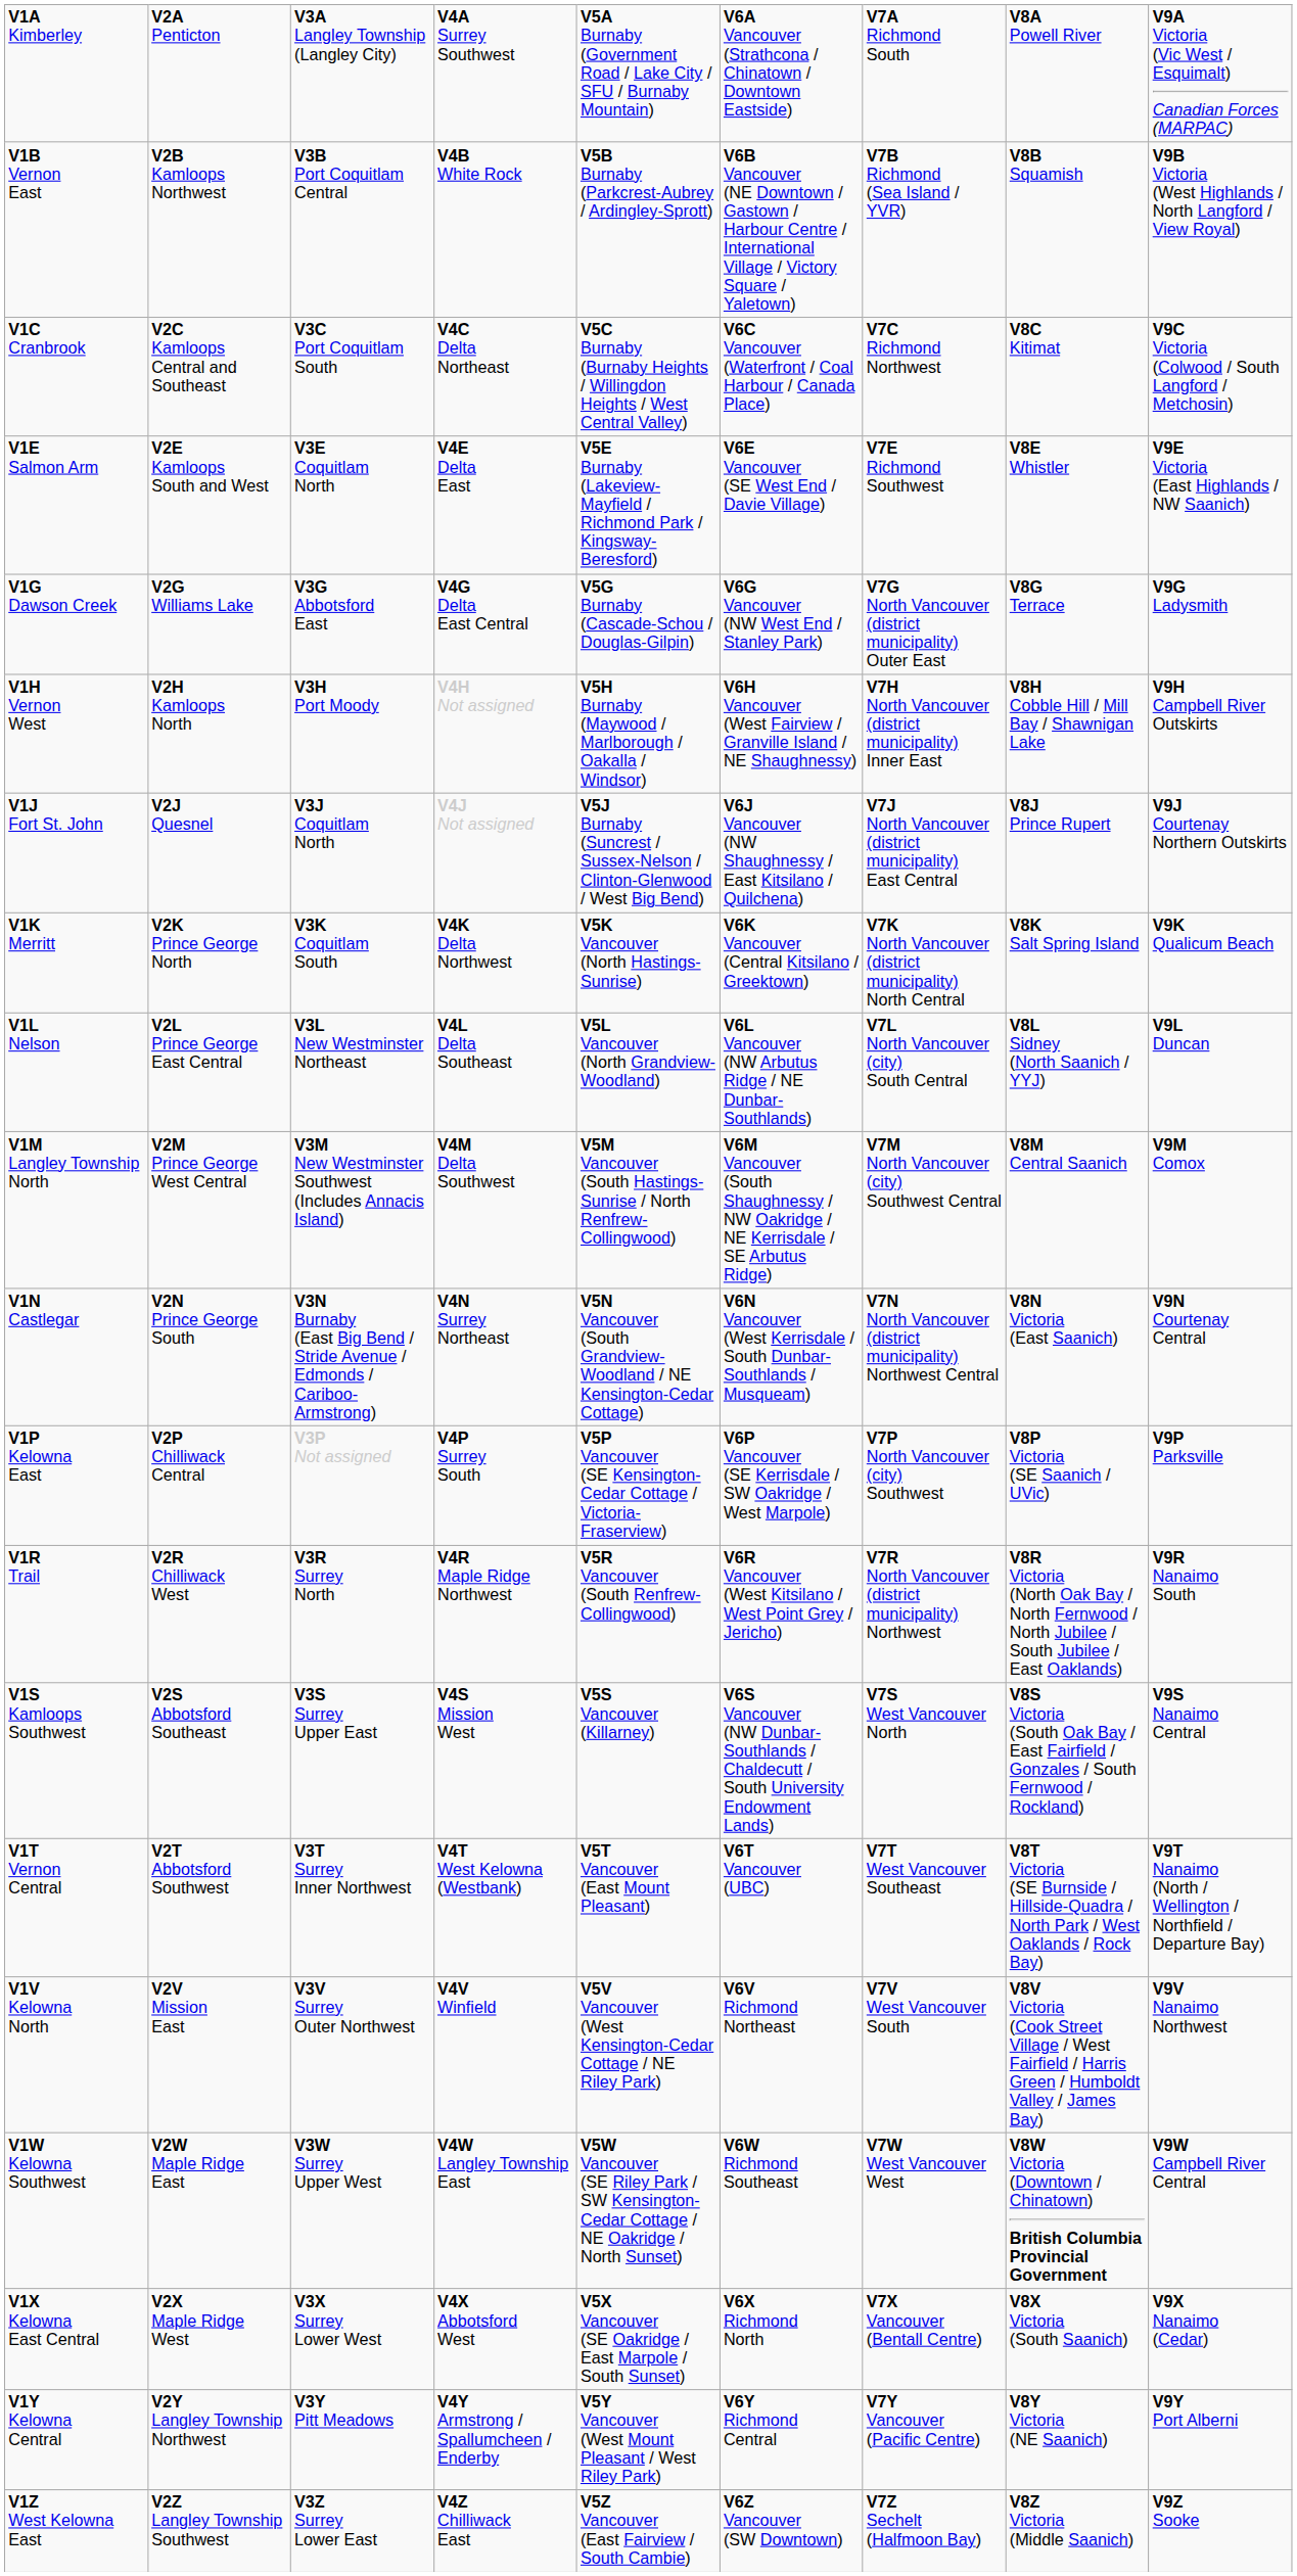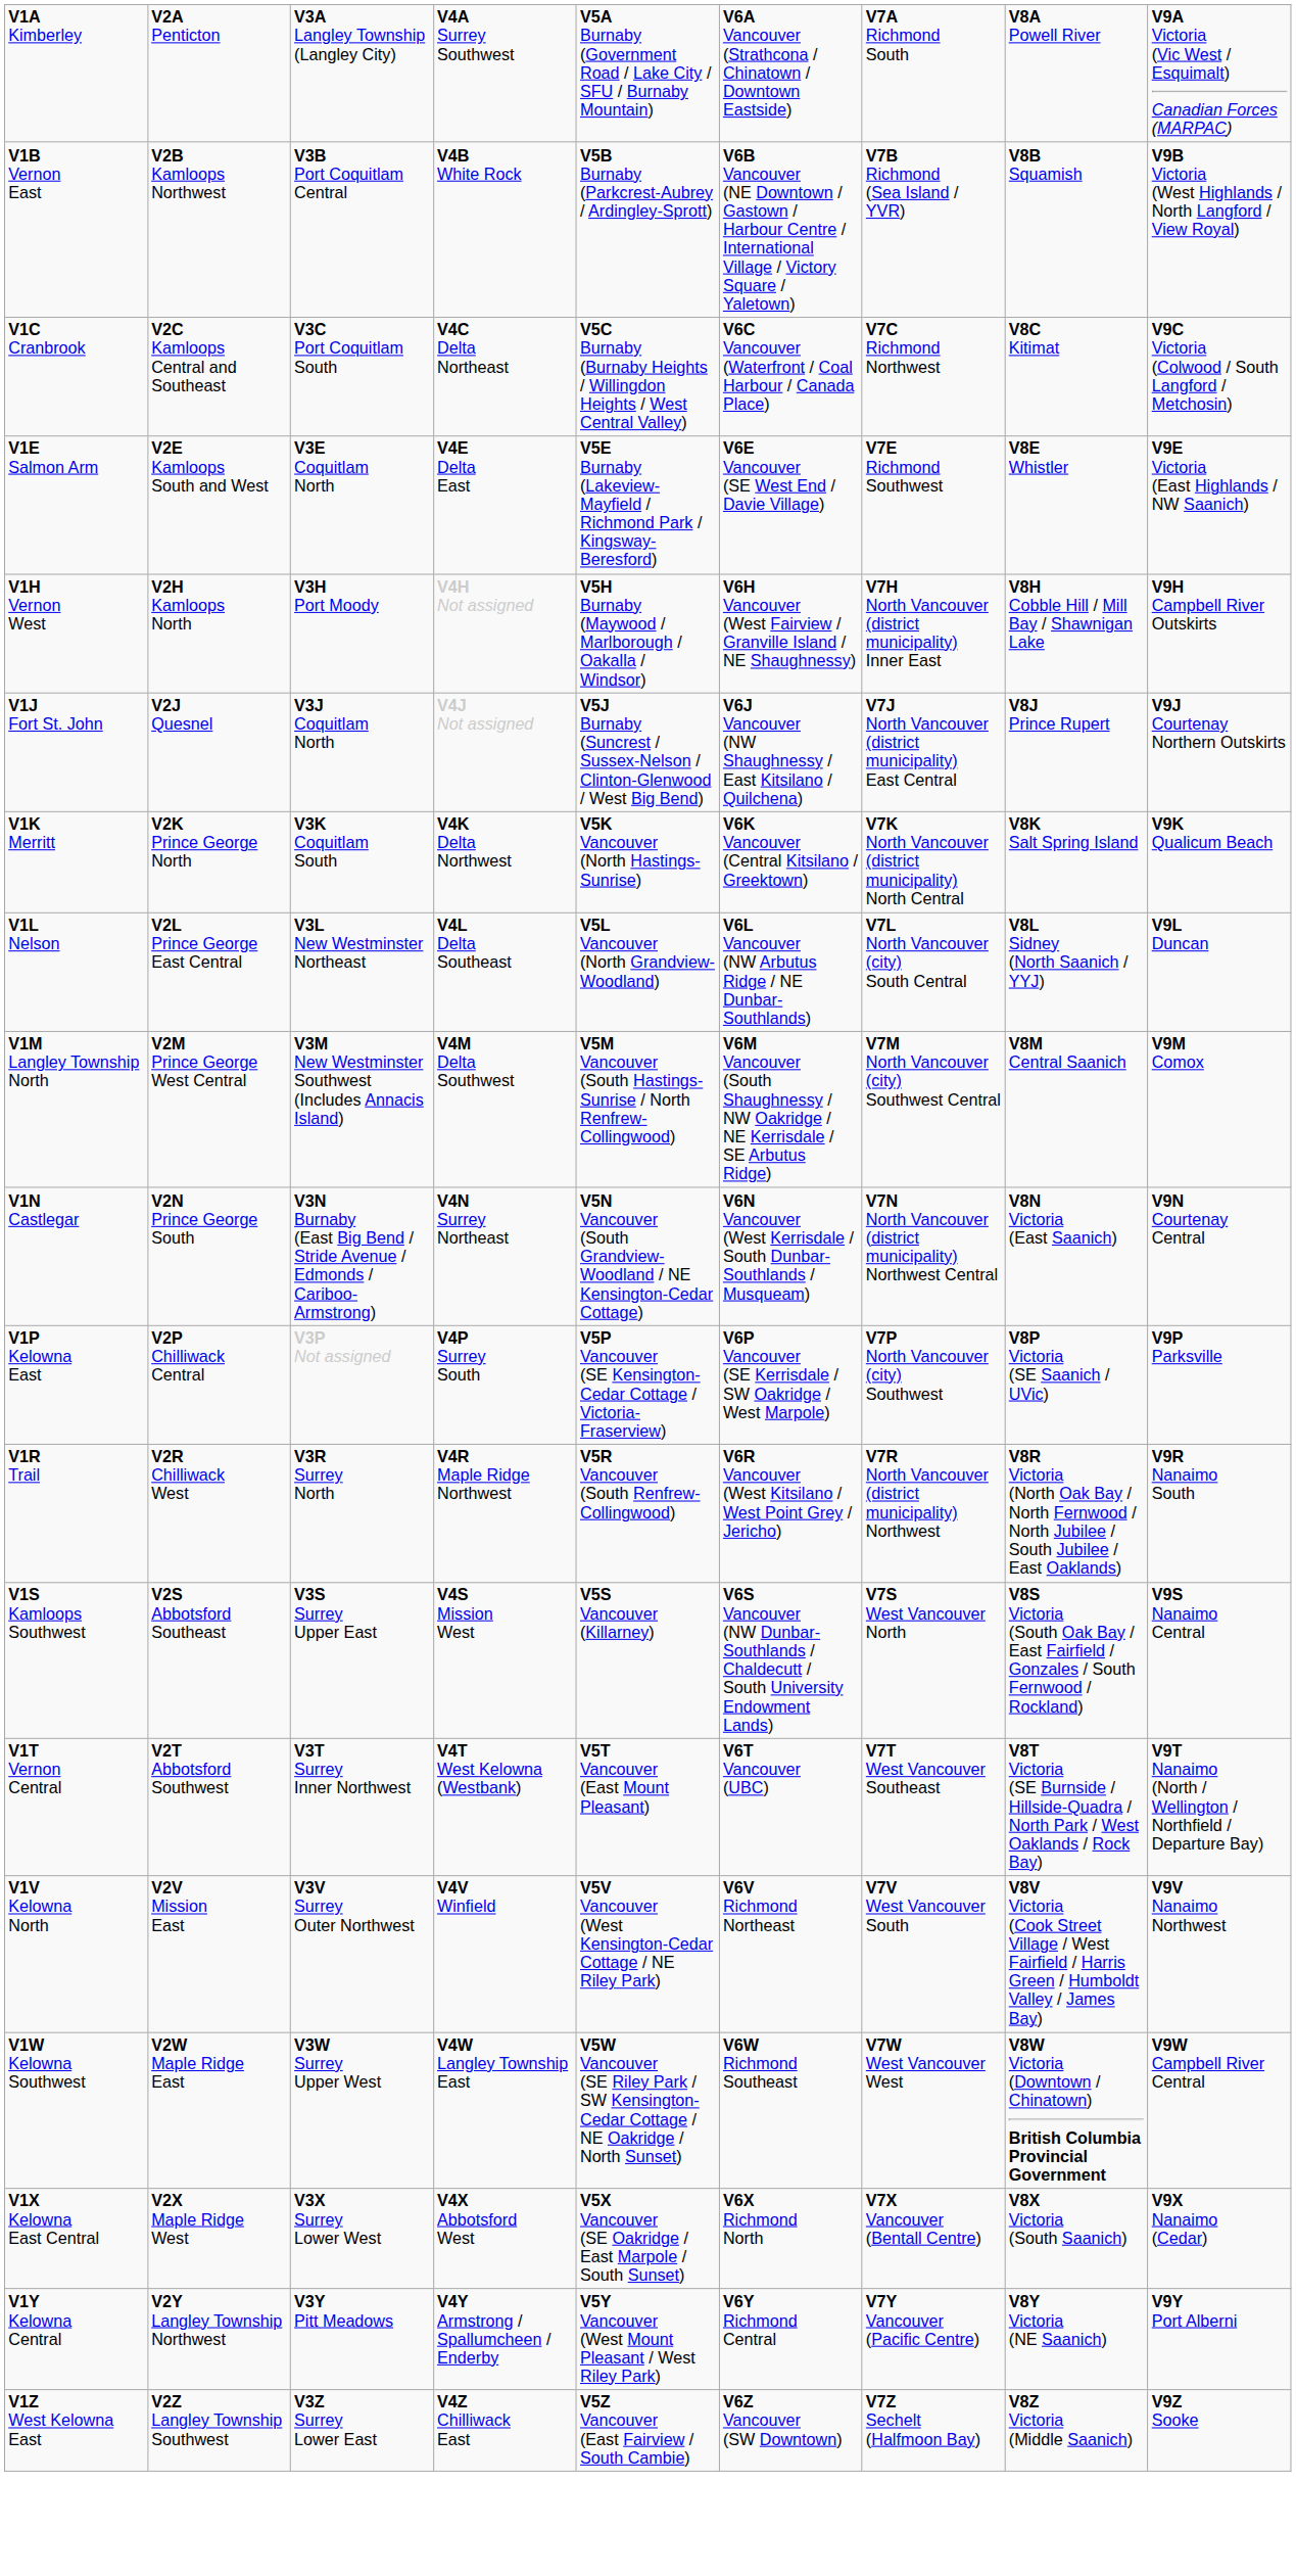- row: V1G Dawson Creek | V2G Williams Lake | V3G Abbotsford East | V4G Delta East Central | V5G Burnaby (Cascade-Schou / Douglas-Gilpin) | V6G Vancouver (NW West End / Stanley Park) | V7G North Vancouver (district municipality) Outer East | V8G Terrace | V9G Ladysmith
